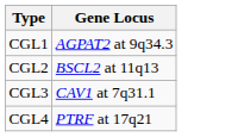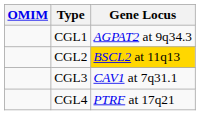+ column: OMIM
CGL2 | Gene Locus: no background -> gold background
